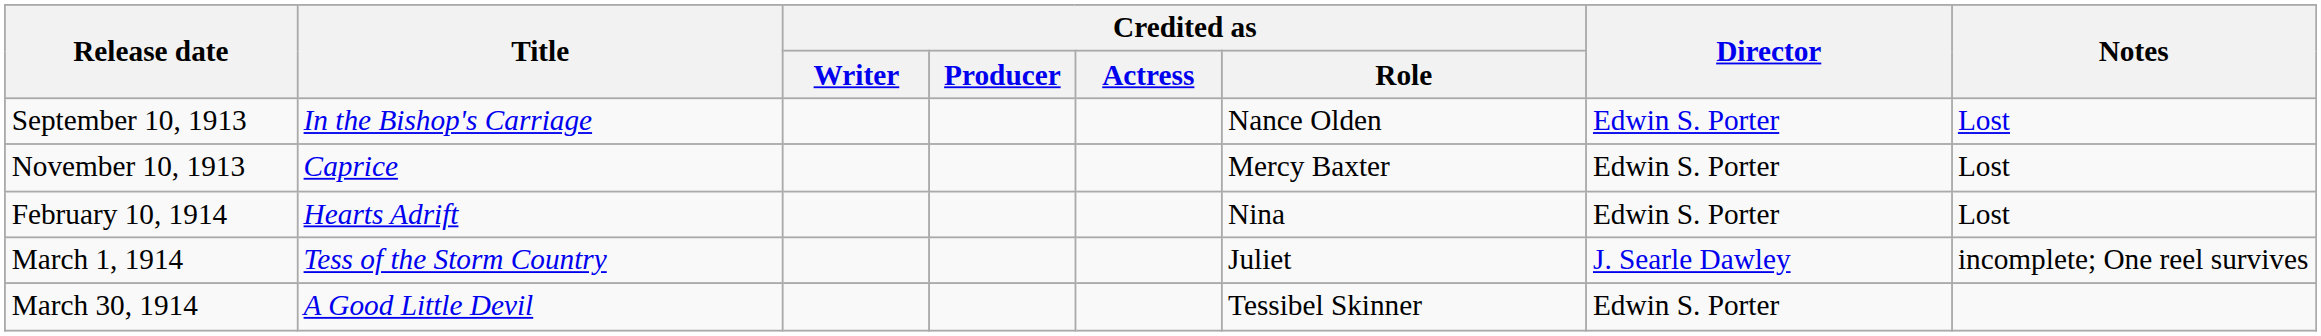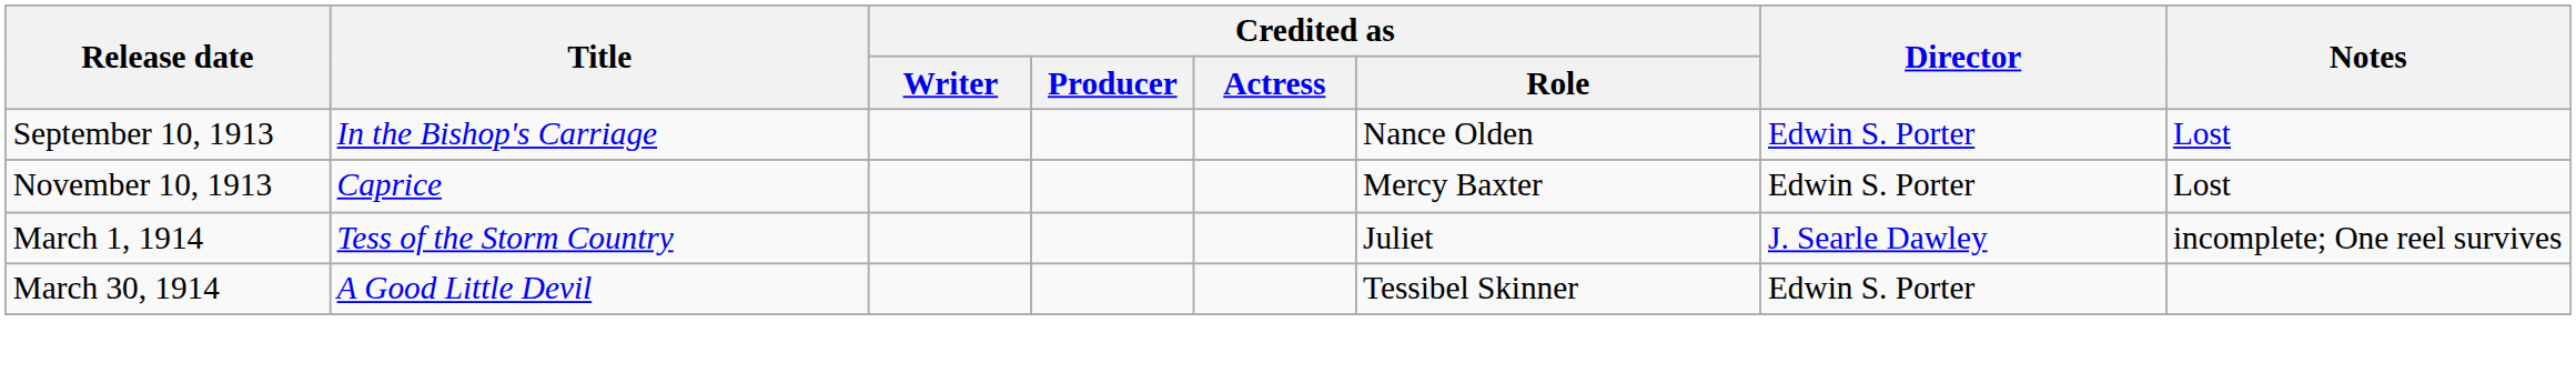- row: February 10, 1914 | Hearts Adrift | Nina | Edwin S. Porter | Lost
